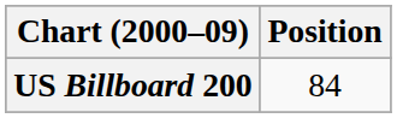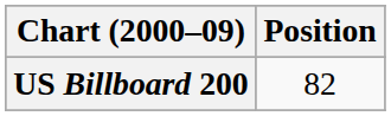US Billboard 200 | Position: 84 -> 82
